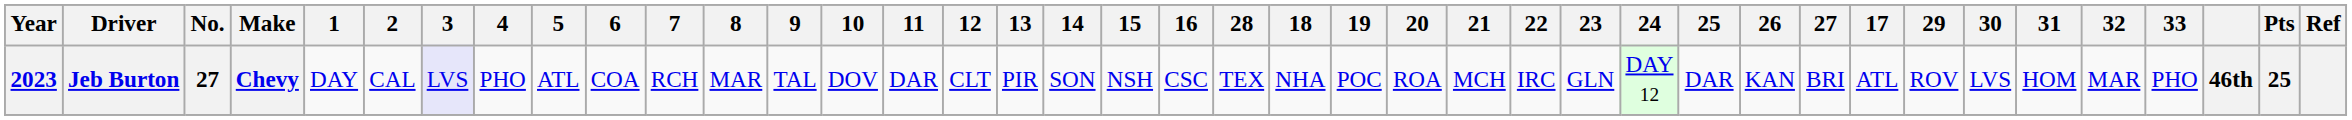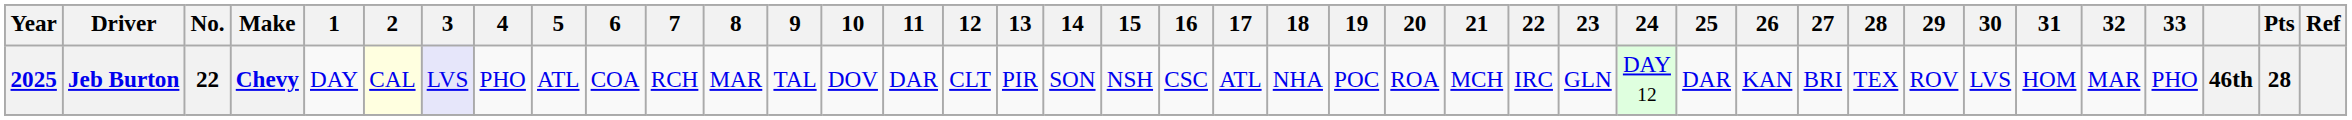columns swapped: 17 <-> 28
Jeb Burton | Year: 2023 -> 2025
Jeb Burton | No.: 27 -> 22
Jeb Burton | 2: no background -> lightyellow background
Jeb Burton | Pts: 25 -> 28
